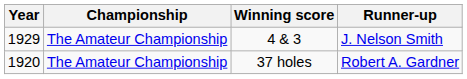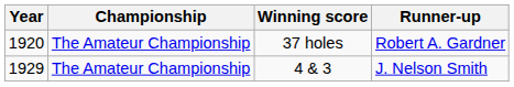rows swapped: 37 holes <-> 4 & 3
